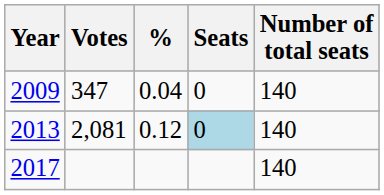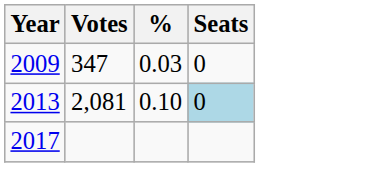- column: Number of total seats | 140 | 140 | 140
2009 | %: 0.04 -> 0.03
2013 | %: 0.12 -> 0.10
